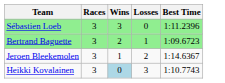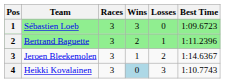+ column: Pos | 1 | 2 | 3 | 4
Sébastien Loeb | Best Time: 1:11.2396 -> 1:09.6723
Bertrand Baguette | Best Time: 1:09.6723 -> 1:11.2396
